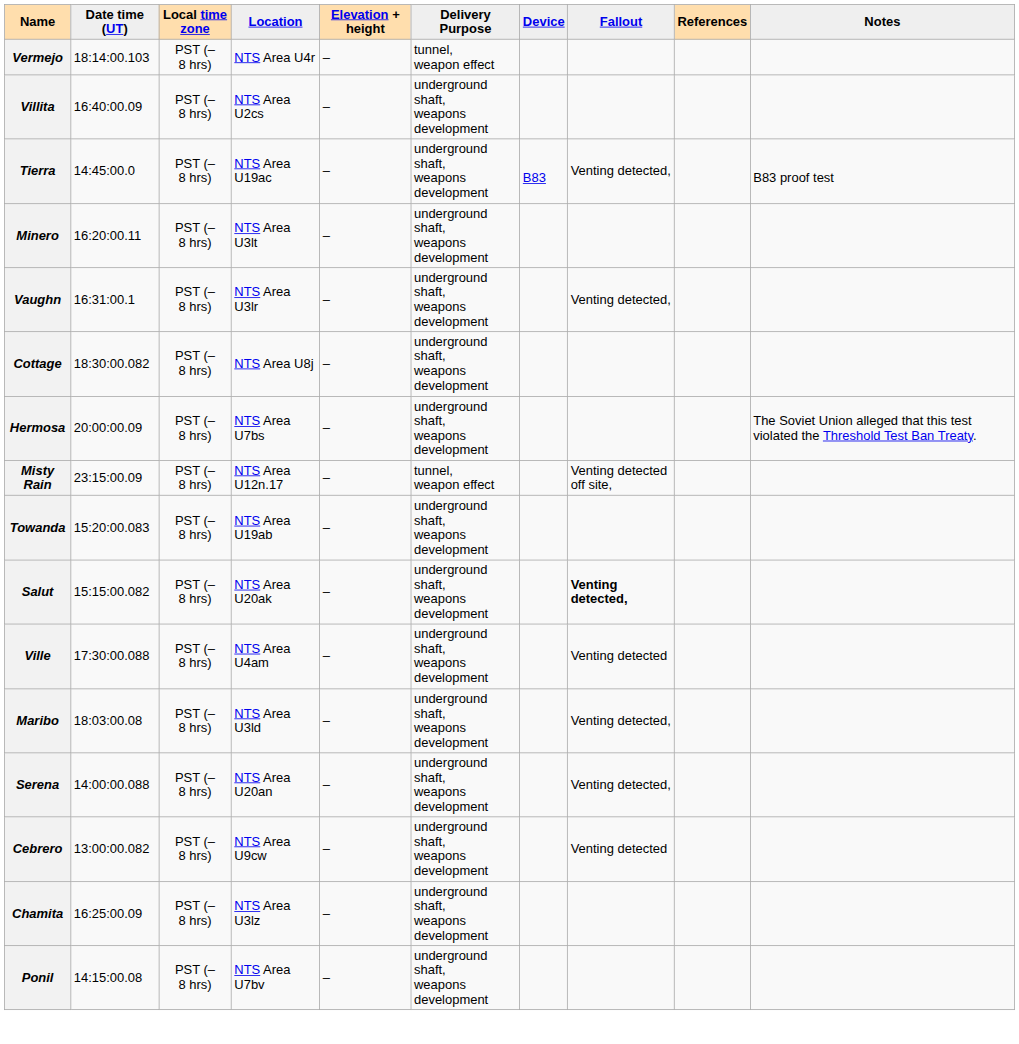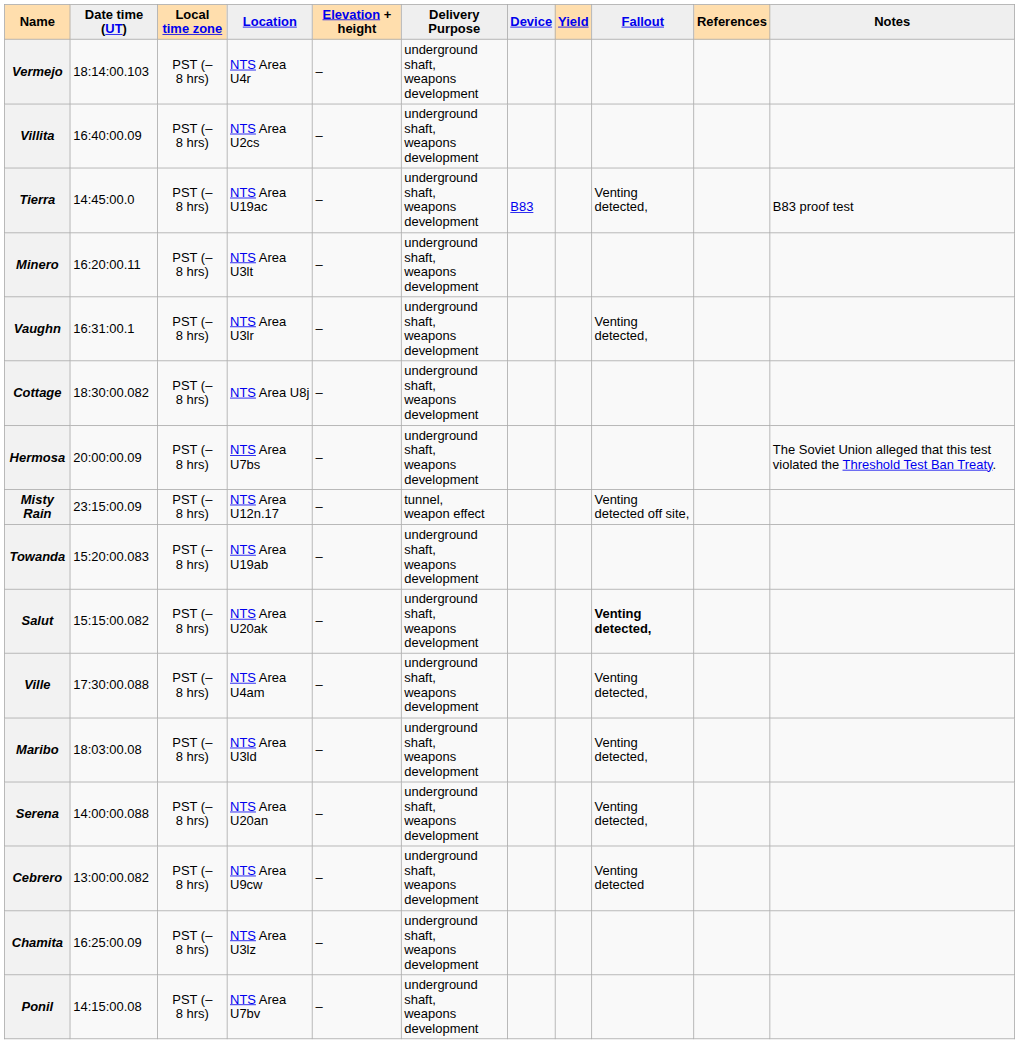+ column: Yield
Vermejo | Delivery Purpose: tunnel, weapon effect -> underground shaft, weapons development
Ville | Fallout: Venting detected -> Venting detected,
